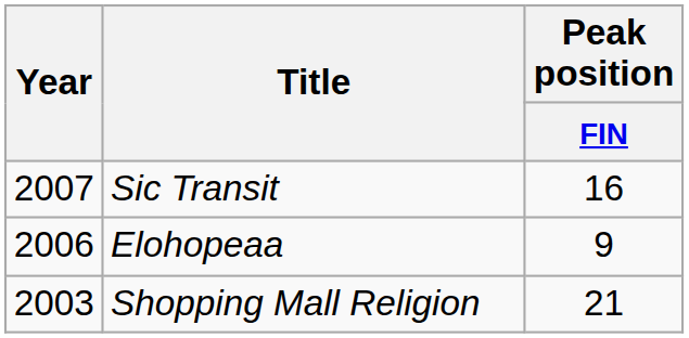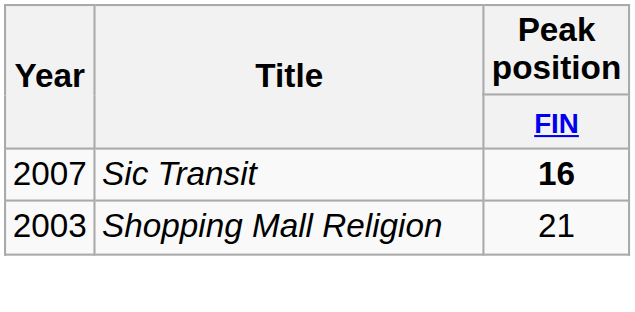Sic Transit | Peak position / FIN: normal -> bold
- row: 2006 | Elohopeaa | 9
